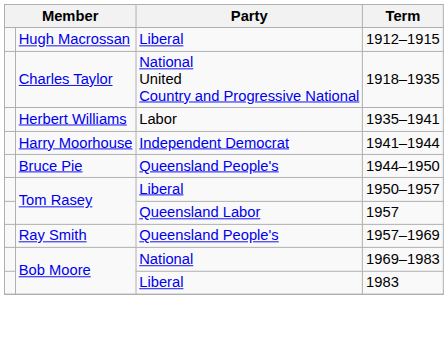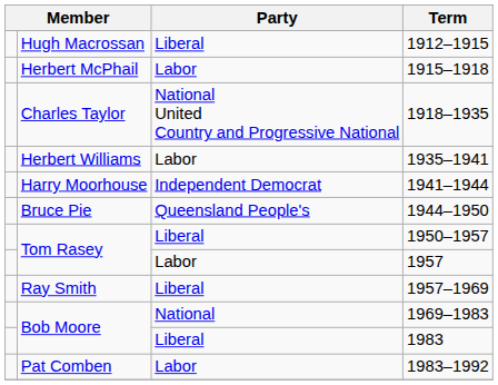+ row: Herbert McPhail | Labor | 1915–1918
1957 | Party: Queensland Labor -> Labor
1957–1969 | Party: Queensland People's -> Liberal
+ row: Pat Comben | Labor | 1983–1992
